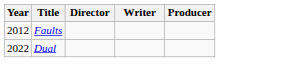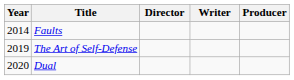Faults | Year: 2012 -> 2014
+ row: 2019 | The Art of Self-Defense
Dual | Year: 2022 -> 2020
